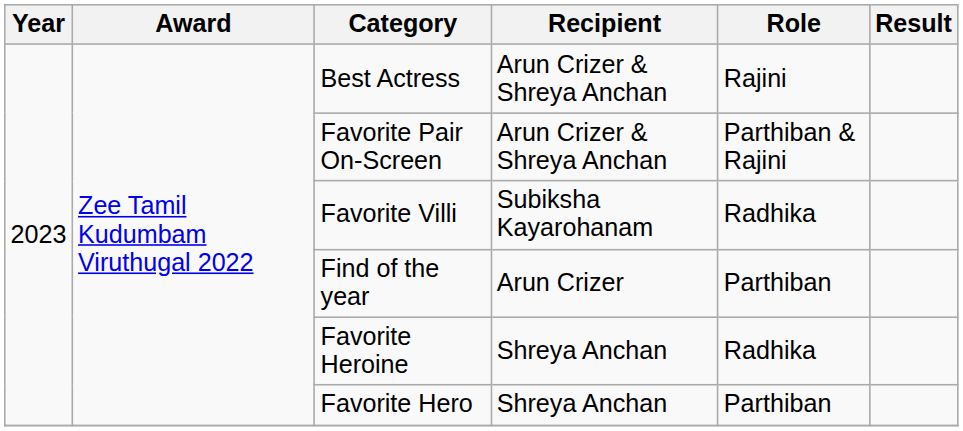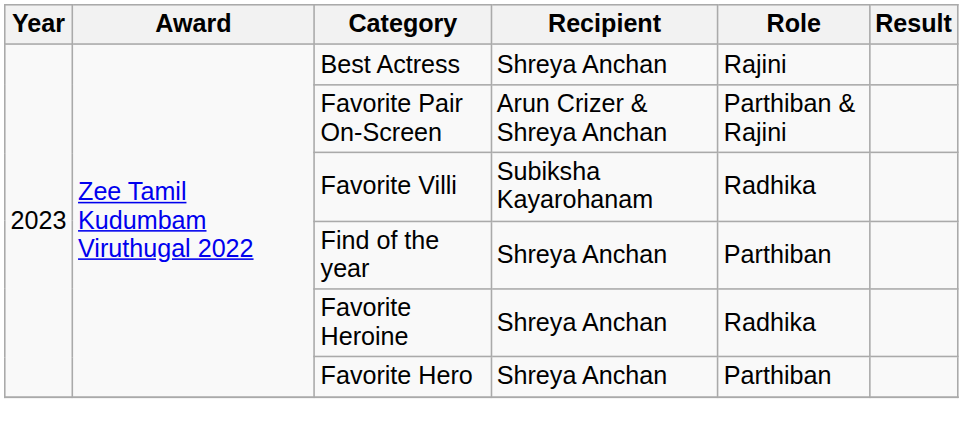Best Actress | Recipient: Arun Crizer & Shreya Anchan -> Shreya Anchan
Find of the year | Recipient: Arun Crizer -> Shreya Anchan
